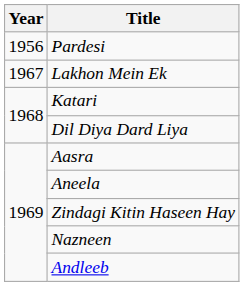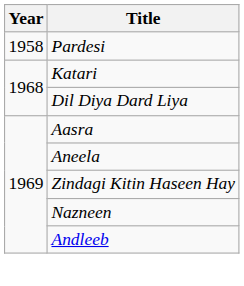Pardesi | Year: 1956 -> 1958
- row: 1967 | Lakhon Mein Ek
